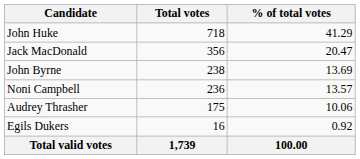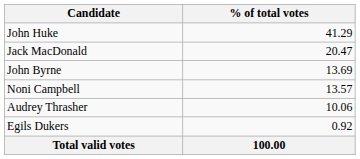- column: Total votes | 718 | 356 | 238 | 236 | 175 | 16 | 1,739
